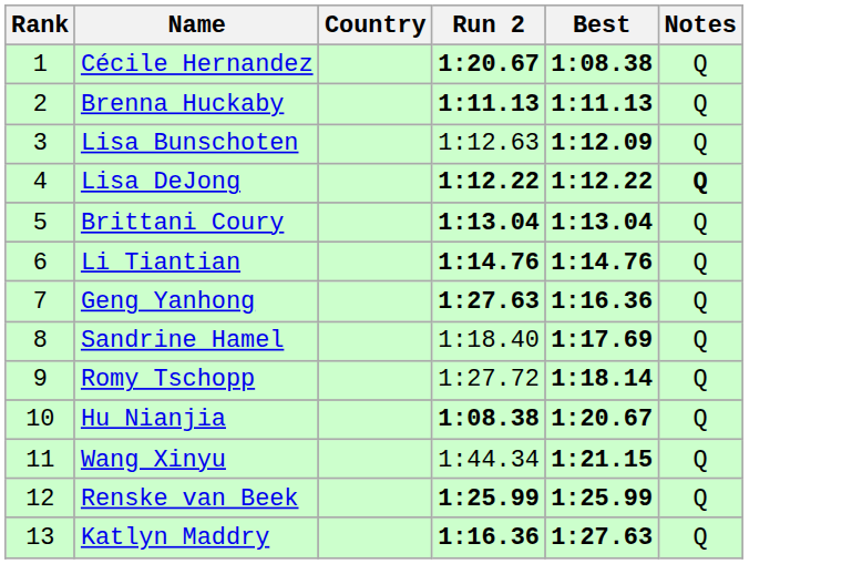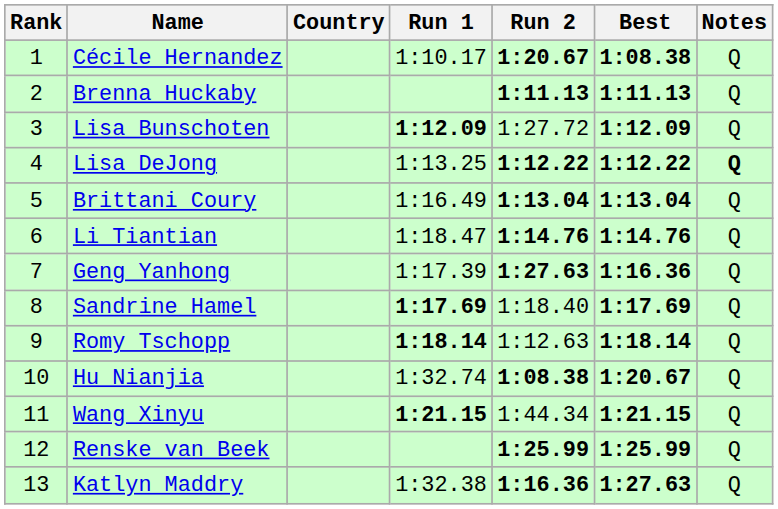+ column: Run 1 | 1:10.17 | 1:12.09 | 1:13.25 | 1:16.49 | 1:18.47 | 1:17.39 | 1:17.69 | 1:18.14 | 1:32.74 | 1:21.15 | 1:32.38
Lisa Bunschoten | Run 2: 1:12.63 -> 1:27.72
Romy Tschopp | Run 2: 1:27.72 -> 1:12.63
